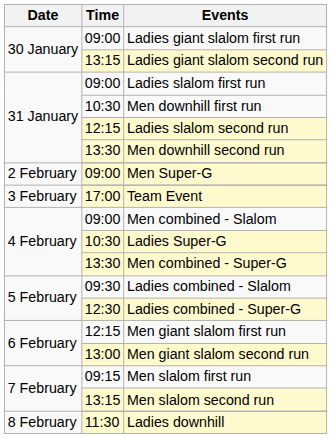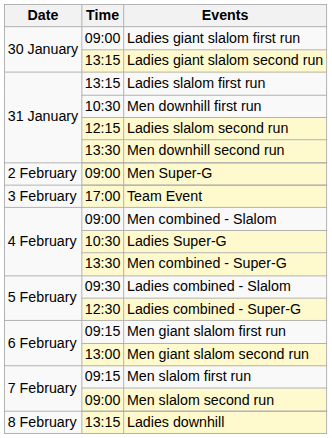Ladies slalom first run | Time: 09:00 -> 13:15
Men giant slalom first run | Time: 12:15 -> 09:15
Men slalom second run | Time: 13:15 -> 09:00
Ladies downhill | Time: 11:30 -> 13:15
